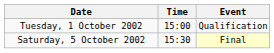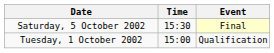rows swapped: Tuesday, 1 October 2002 <-> Saturday, 5 October 2002
